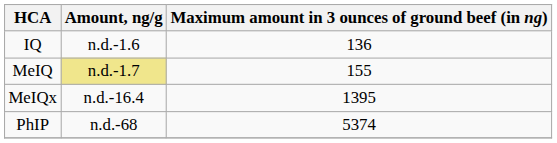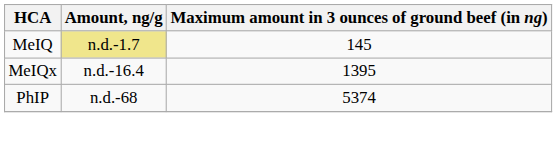- row: IQ | n.d.-1.6 | 136
MeIQ | Maximum amount in 3 ounces of ground beef (in ng): 155 -> 145
